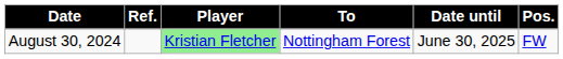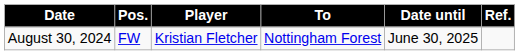columns swapped: Pos. <-> Ref.
August 30, 2024 | Player: lightgreen background -> no background
